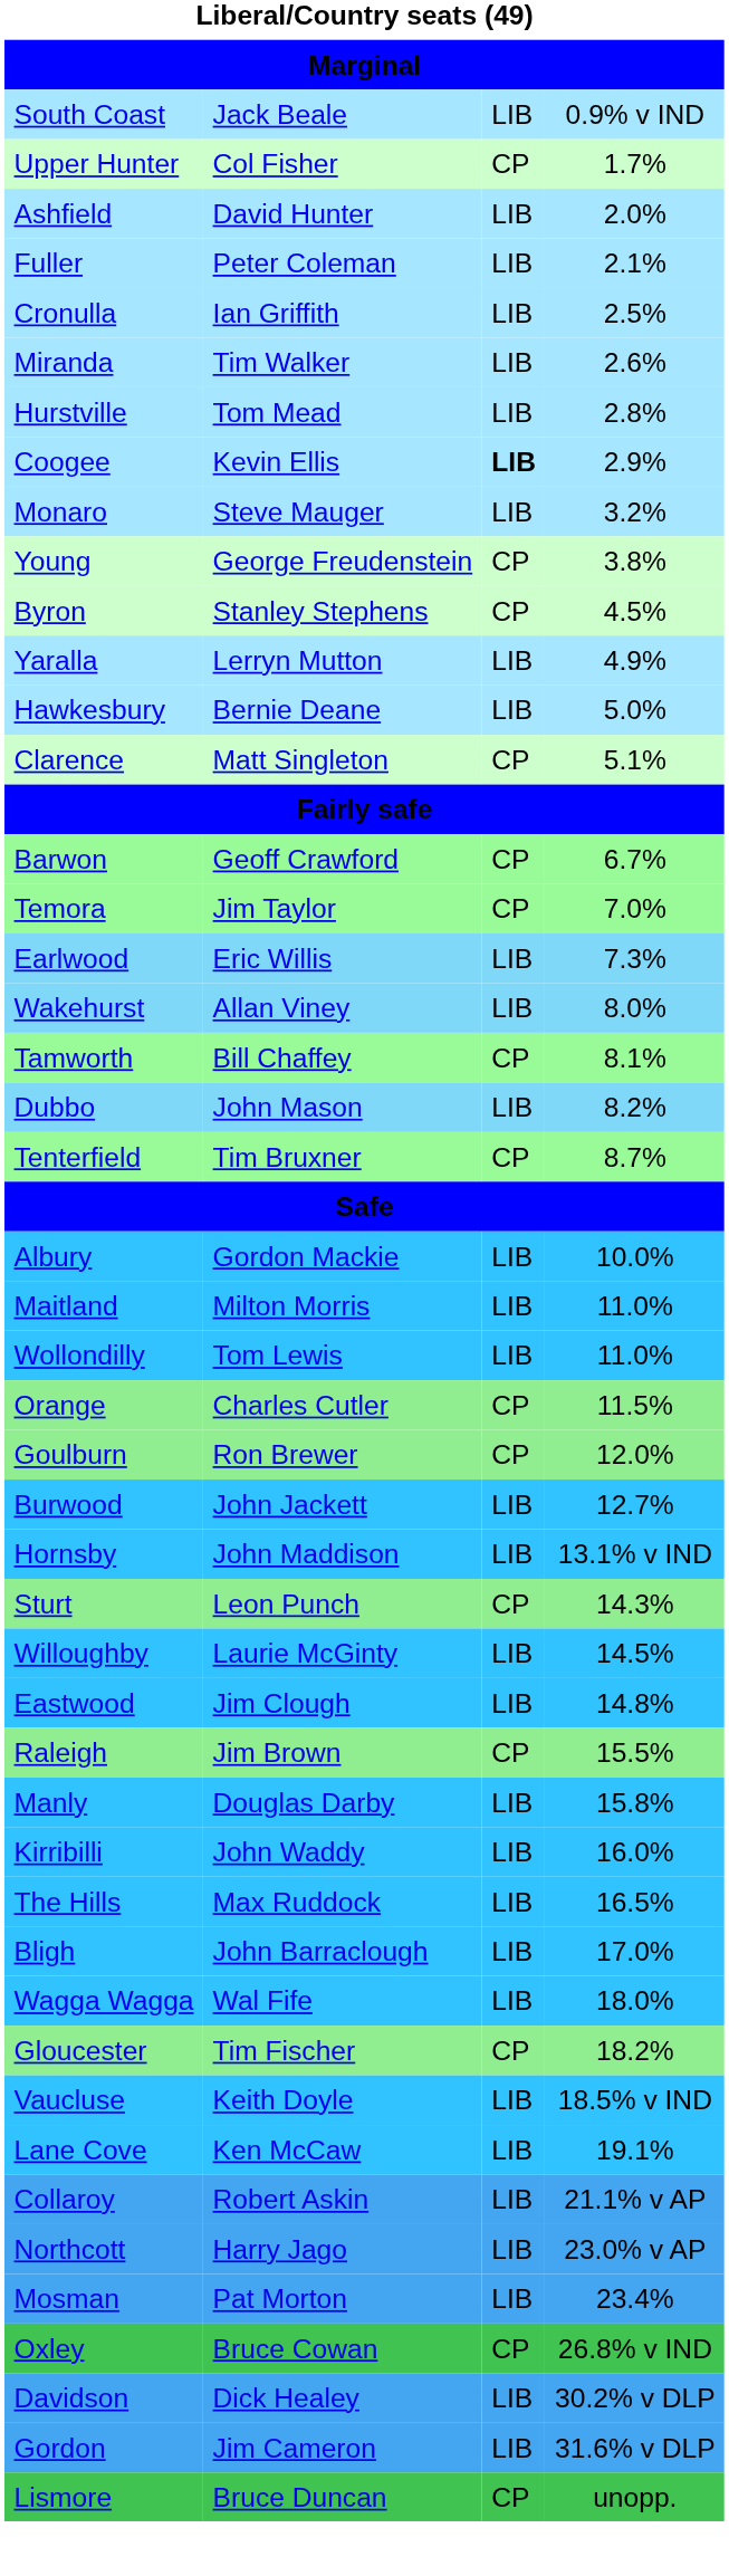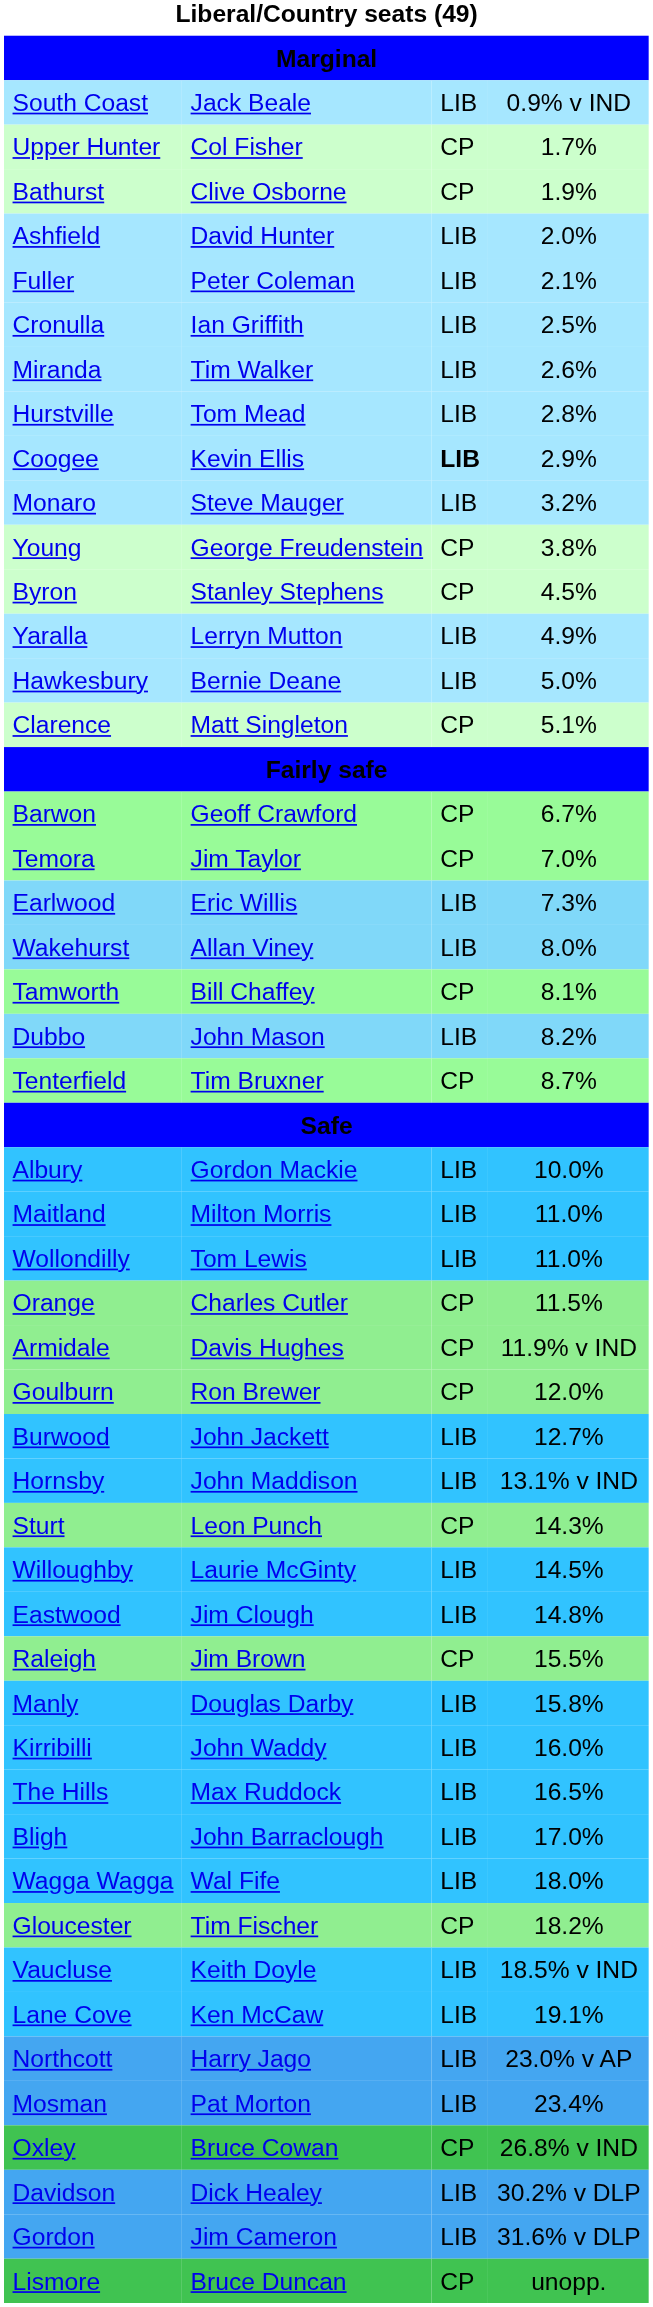+ row: Bathurst | Clive Osborne | CP | 1.9%
+ row: Armidale | Davis Hughes | CP | 11.9% v IND
- row: Collaroy | Robert Askin | LIB | 21.1% v AP
